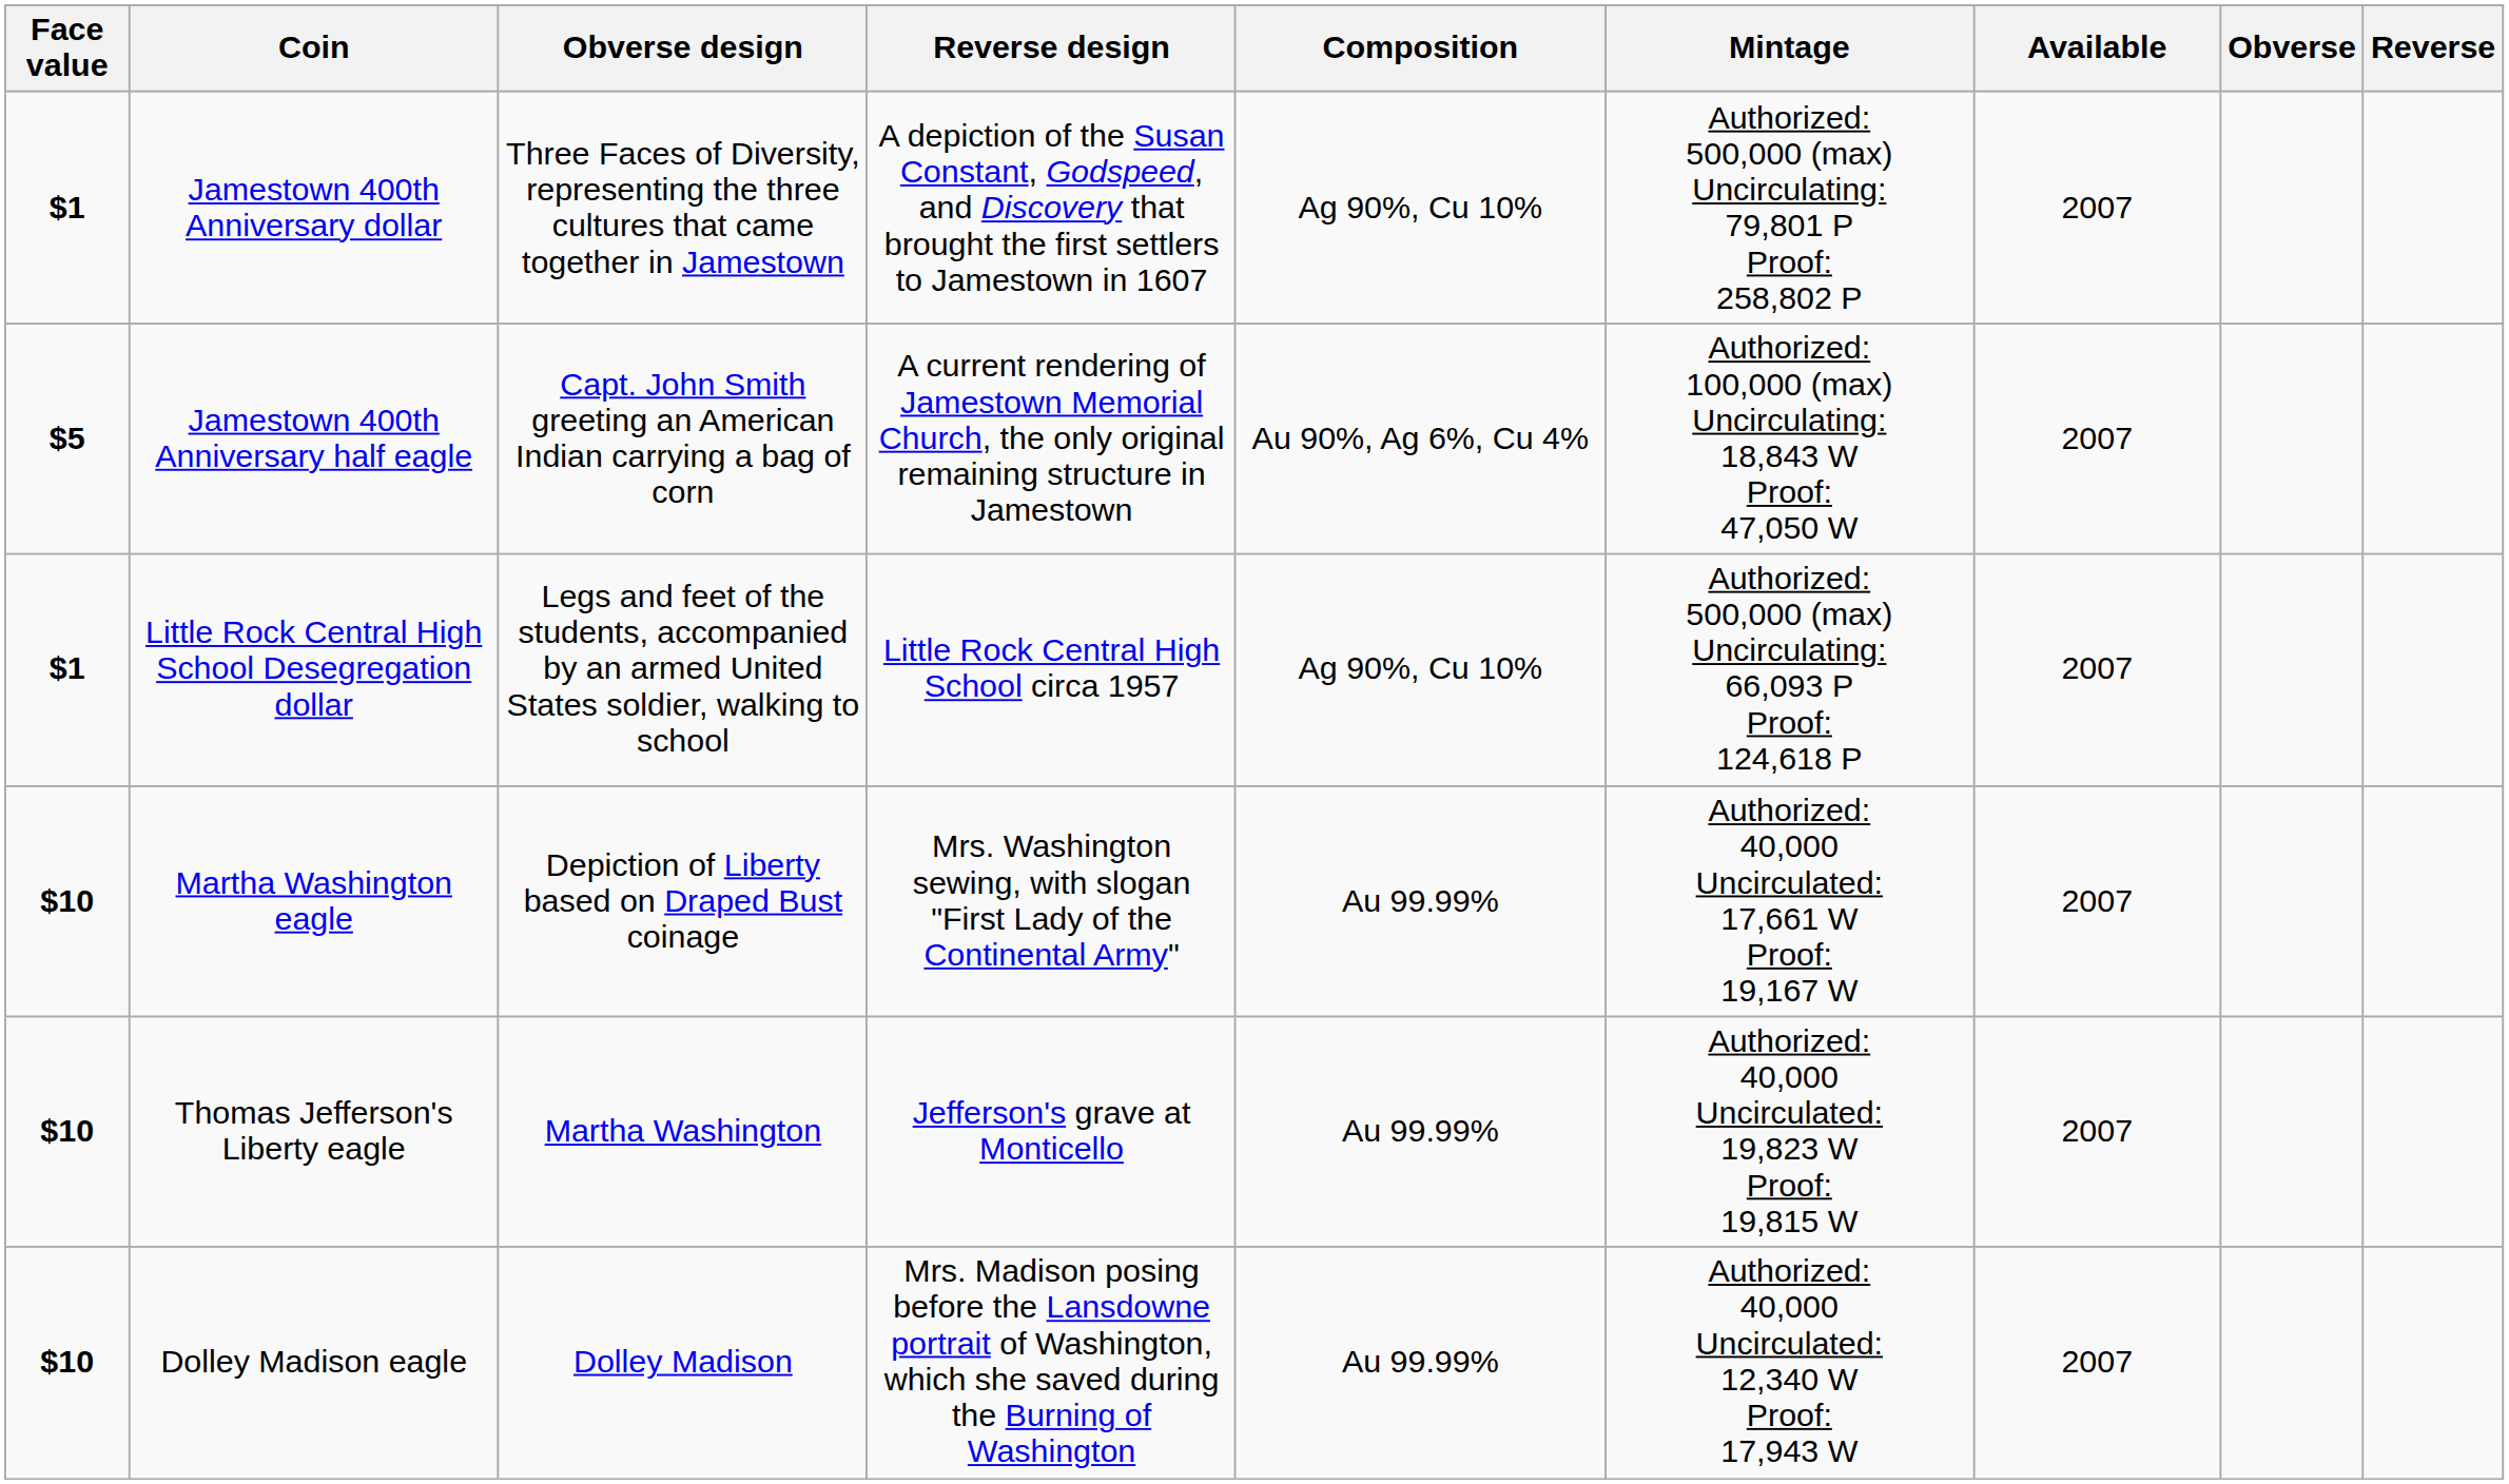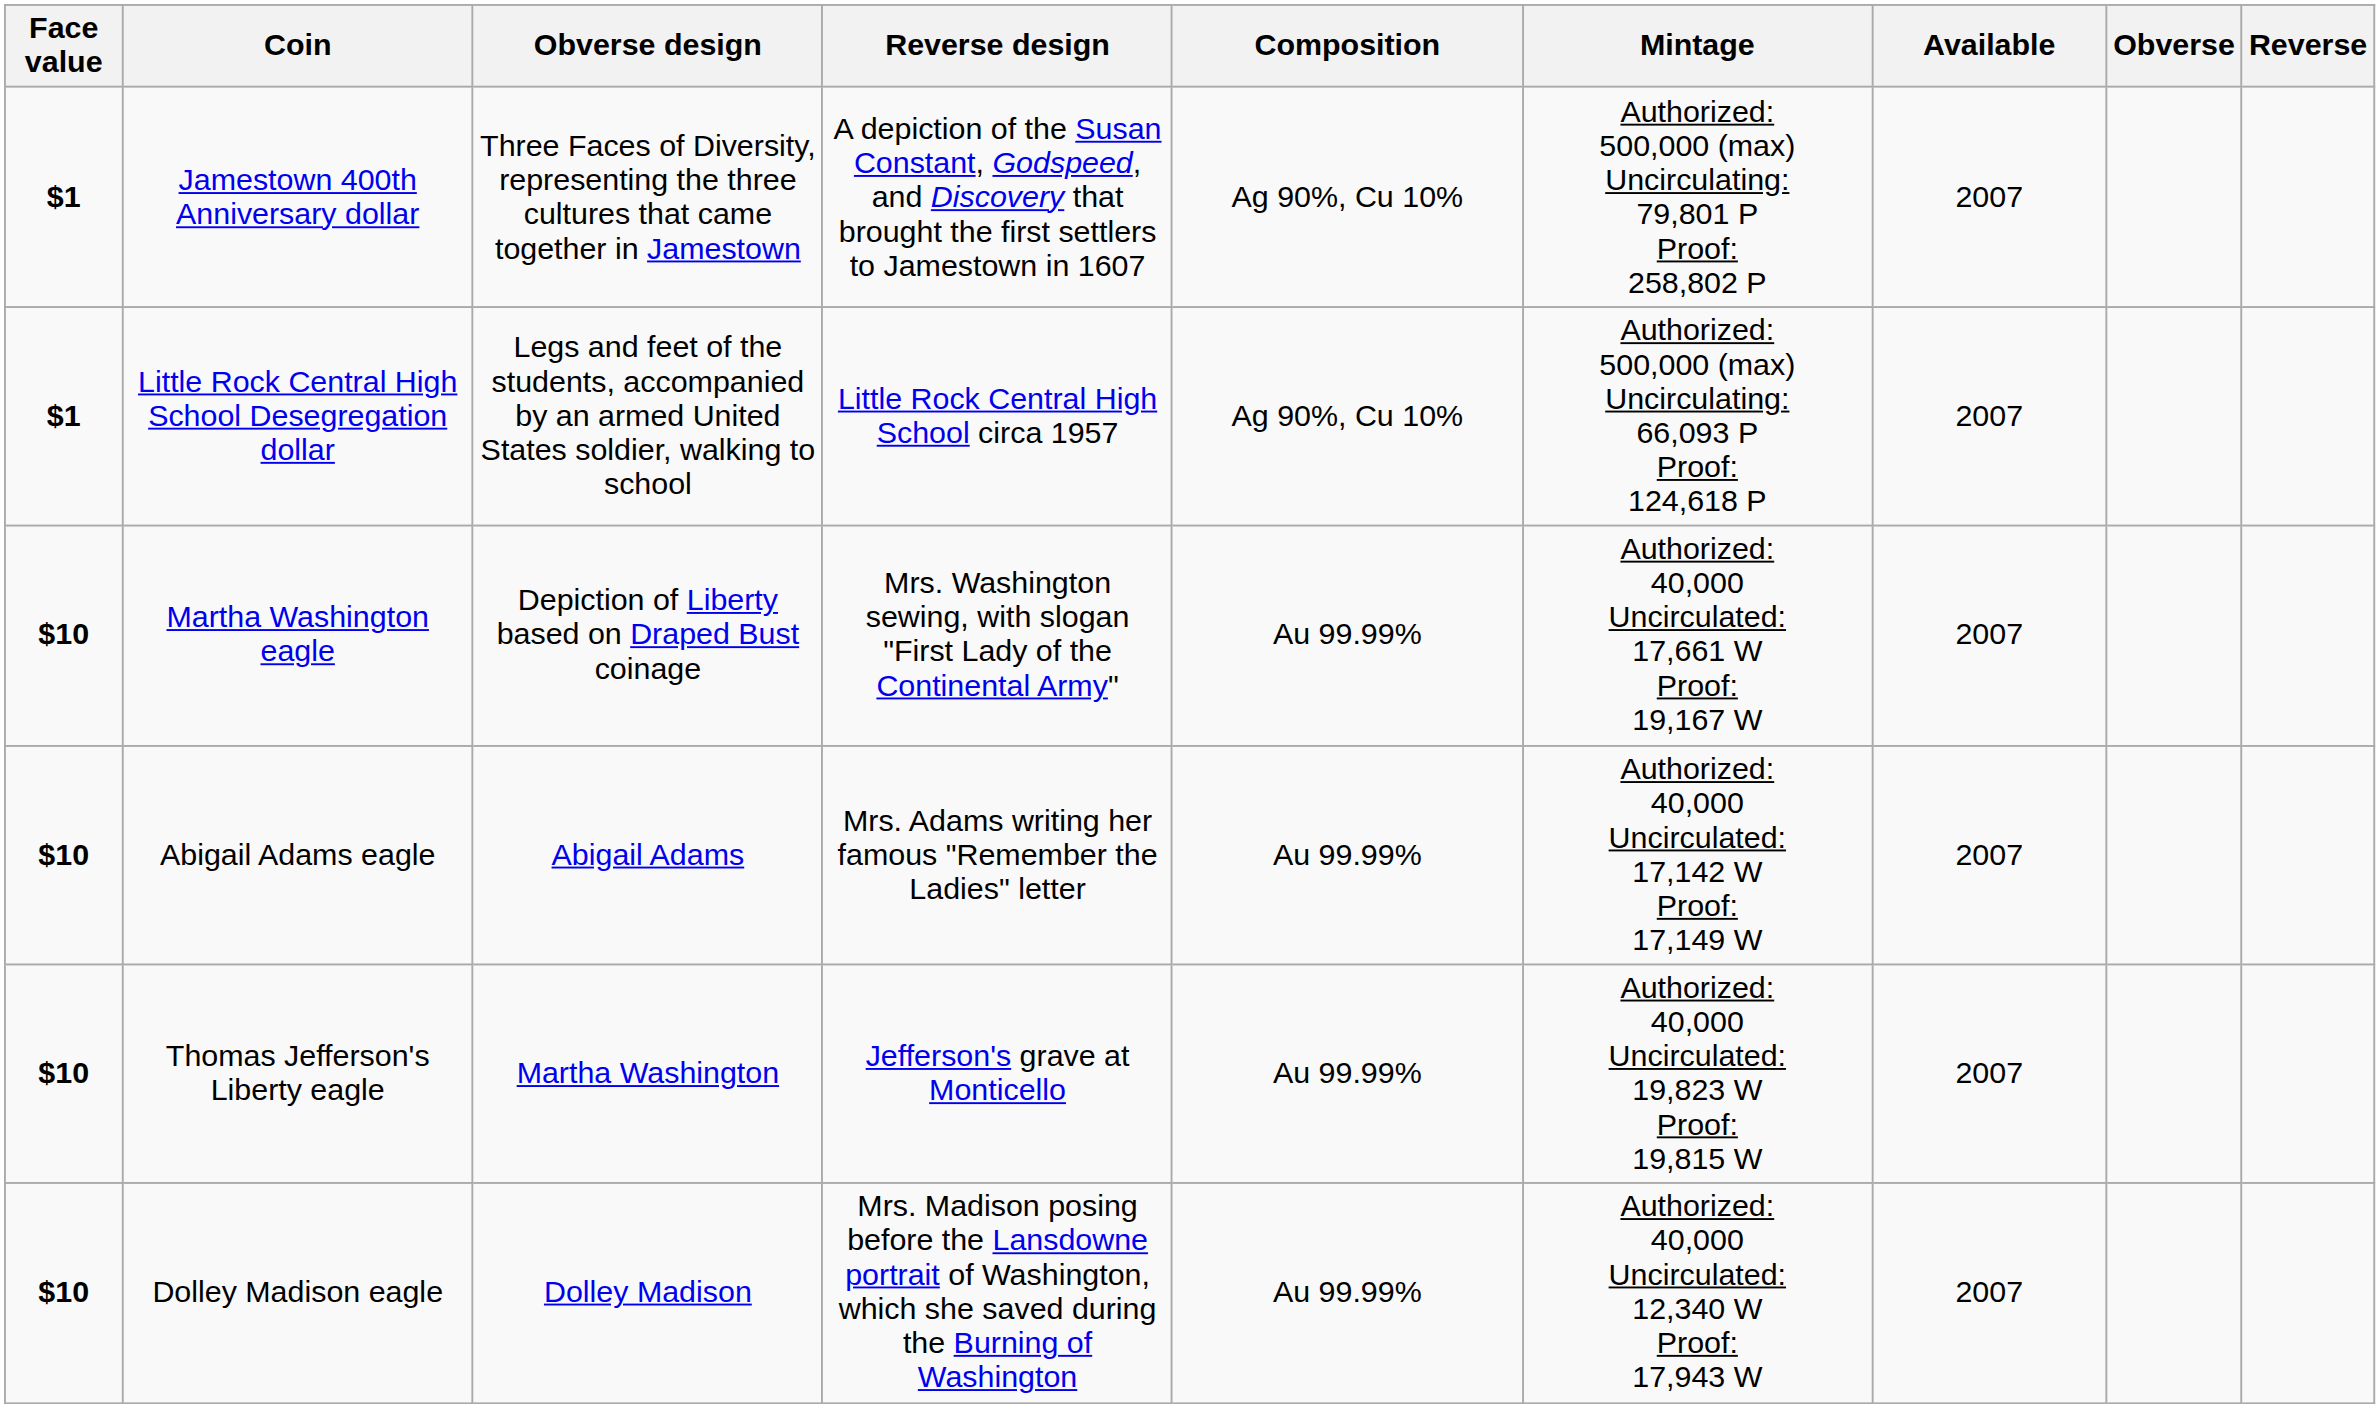- row: $5 | Jamestown 400th Anniversary half eagle | Capt. John Smith greeting an American Indian carrying a bag of corn | A current rendering of Jamestown Memorial Church, the only original remaining structure in Jamestown | Au 90%, Ag 6%, Cu 4% | Authorized: 100,000 (max) Uncirculating: 18,843 W Proof: 47,050 W | 2007
+ row: $10 | Abigail Adams eagle | Abigail Adams | Mrs. Adams writing her famous "Remember the Ladies" letter | Au 99.99% | Authorized: 40,000 Uncirculated: 17,142 W Proof: 17,149 W | 2007
